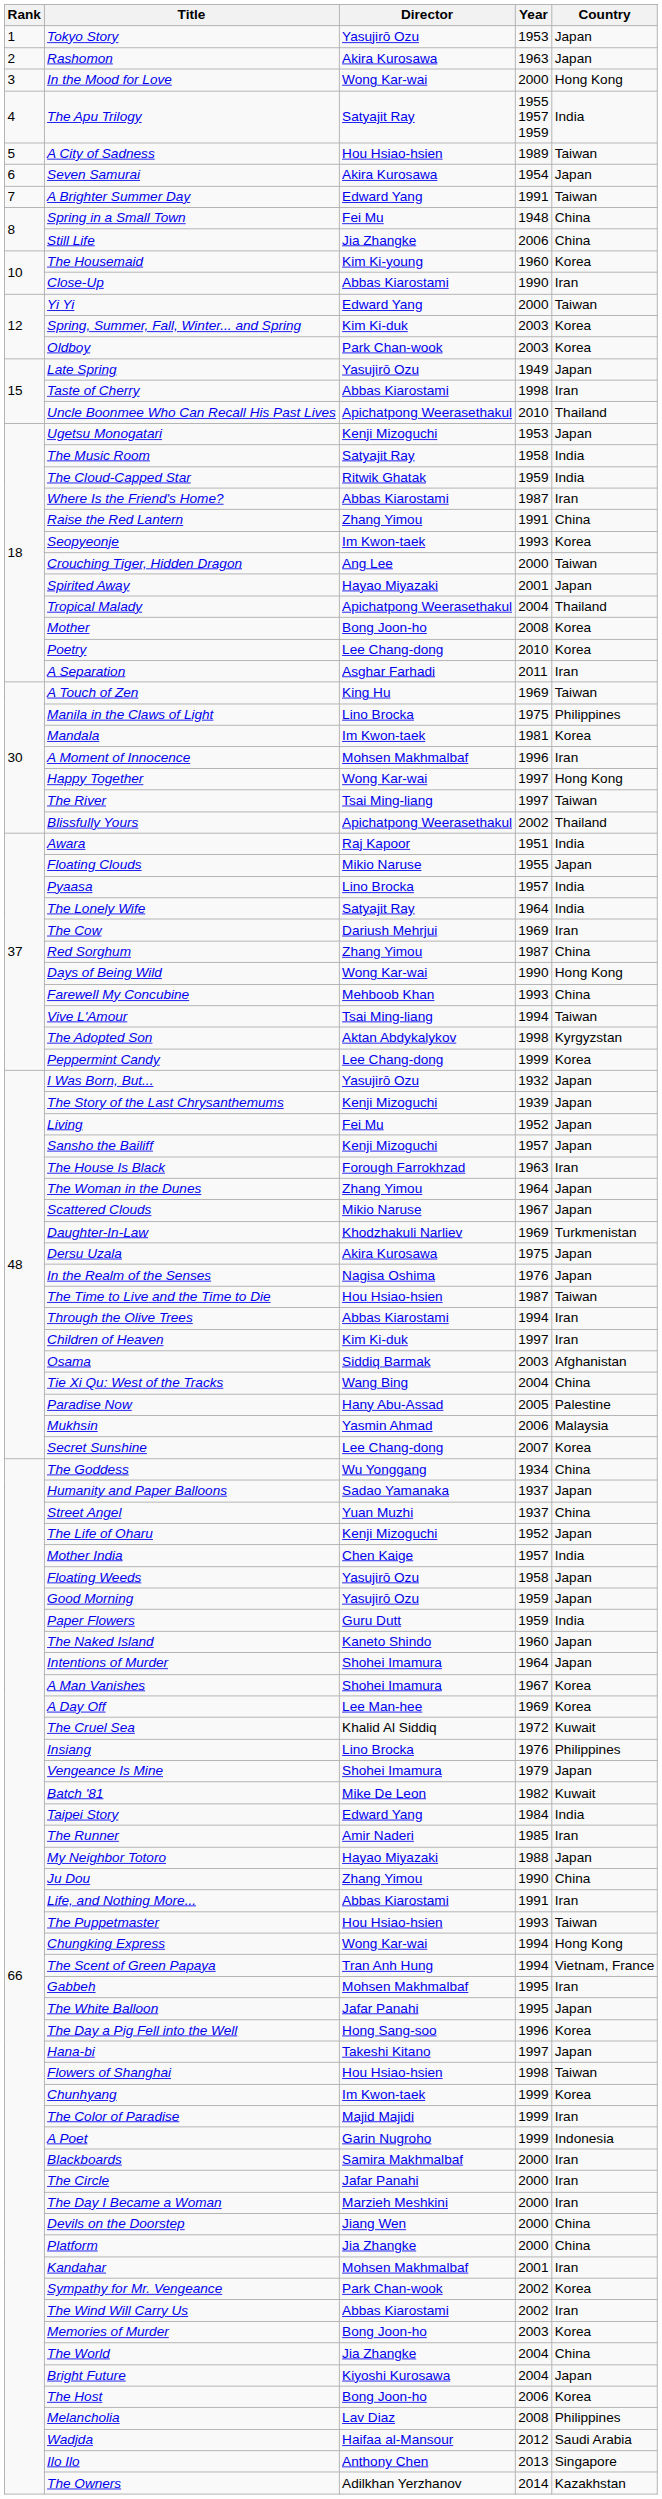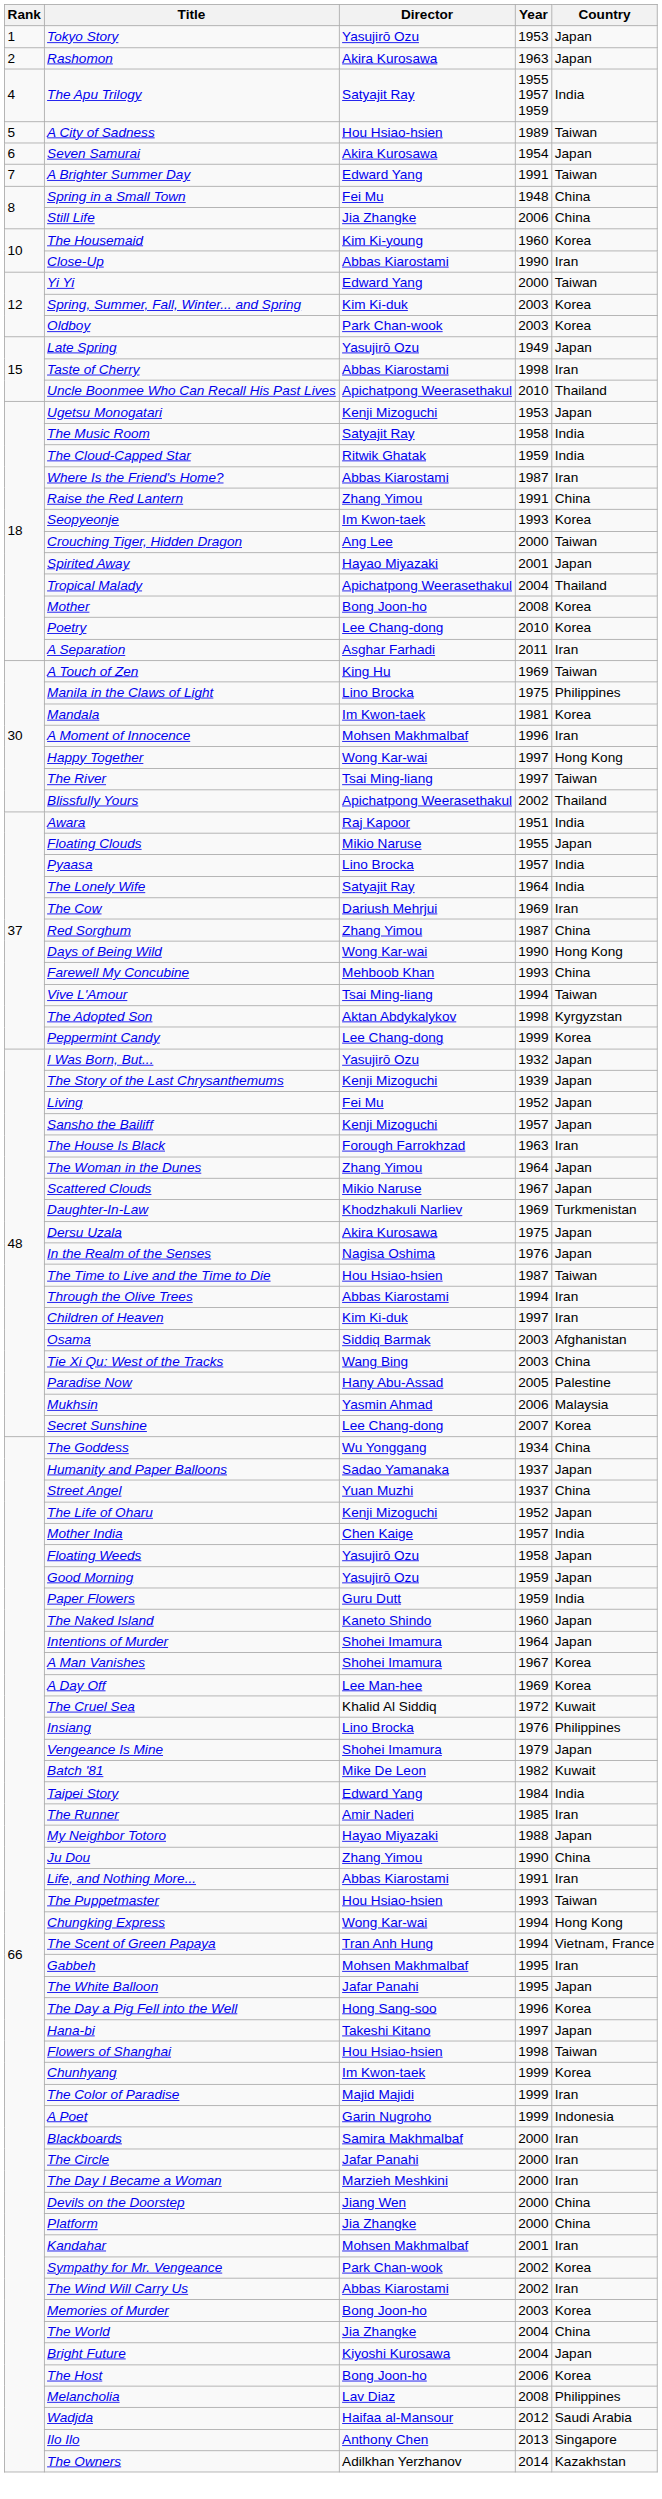- row: 3 | In the Mood for Love | Wong Kar-wai | 2000 | Hong Kong
Tie Xi Qu: West of the Tracks | Year: 2004 -> 2003
